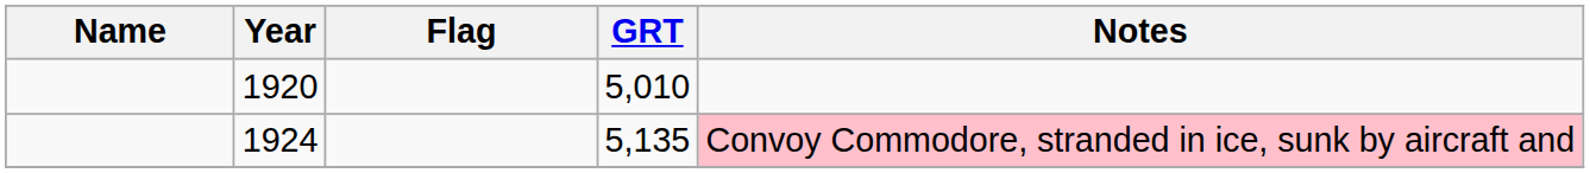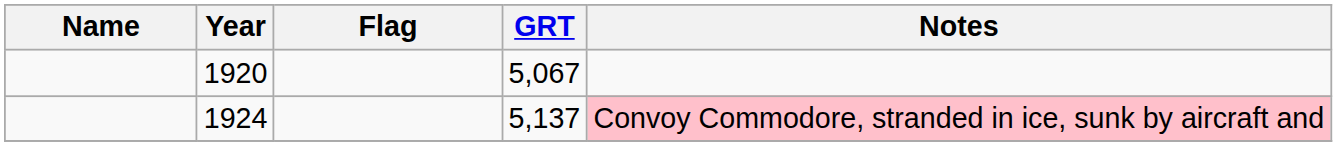1920 | GRT: 5,010 -> 5,067
1924 | GRT: 5,135 -> 5,137
